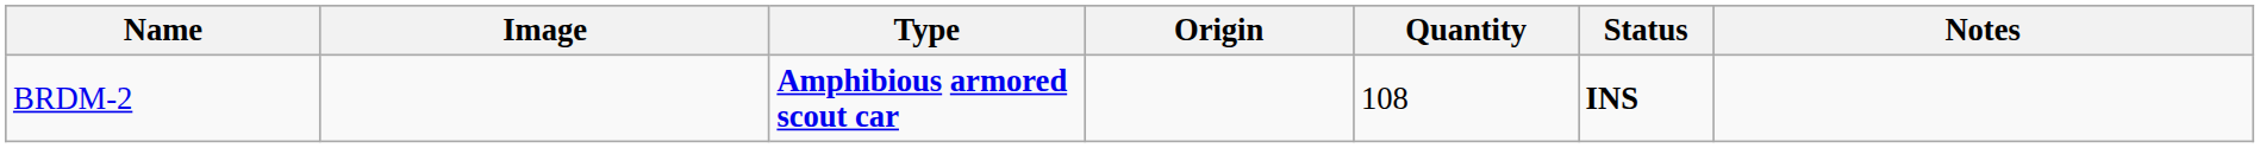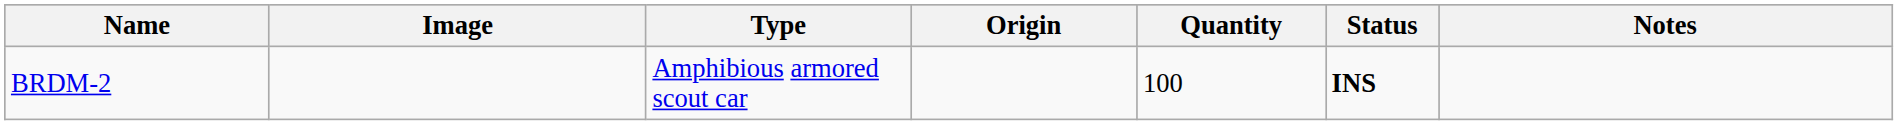BRDM-2 | Type: bold -> normal
BRDM-2 | Quantity: 108 -> 100
